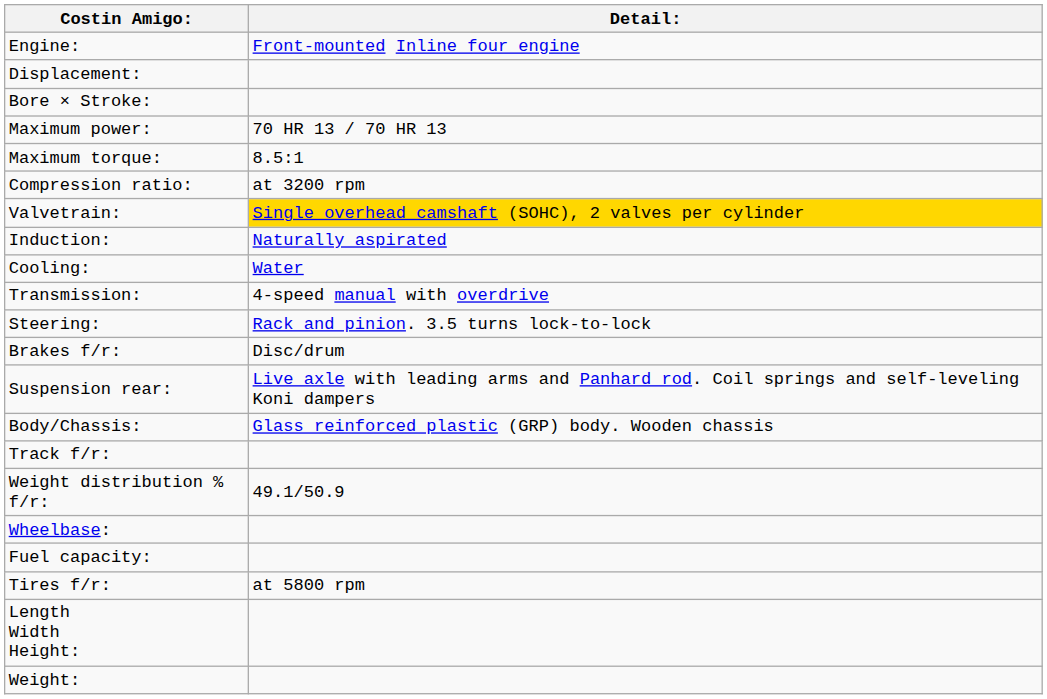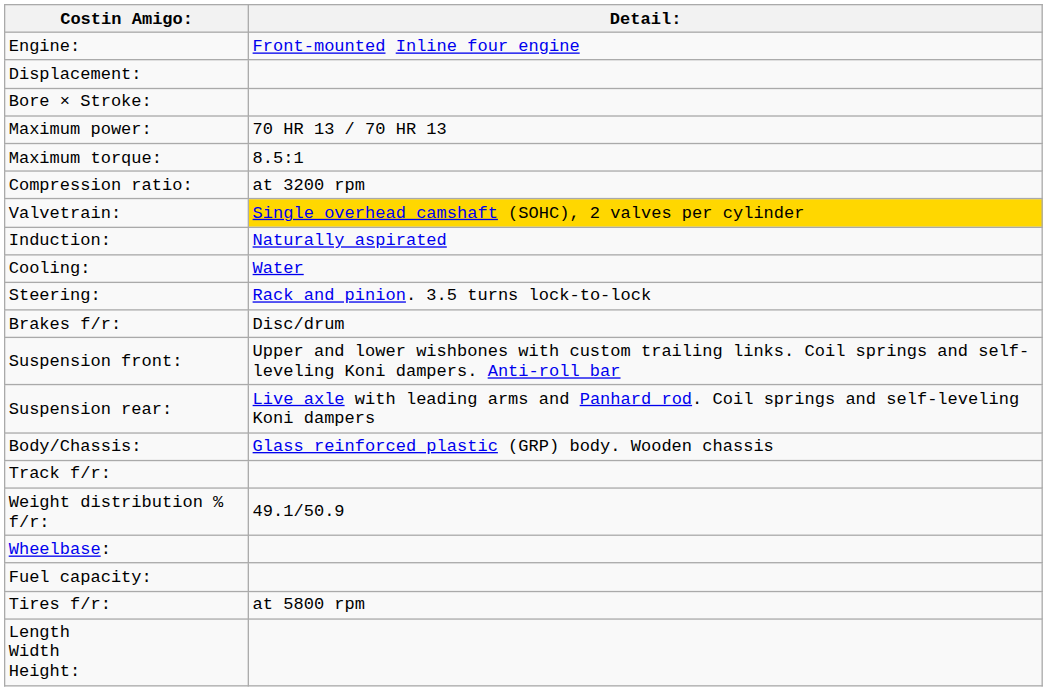- row: Transmission: | 4-speed manual with overdrive
+ row: Suspension front: | Upper and lower wishbones with custom trailing links. Coil springs and self-leveling Koni dampers. Anti-roll bar
- row: Weight:
